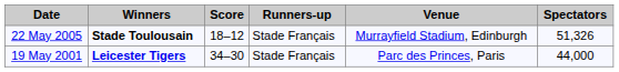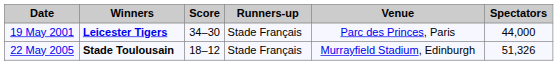rows swapped: 19 May 2001 <-> 22 May 2005
